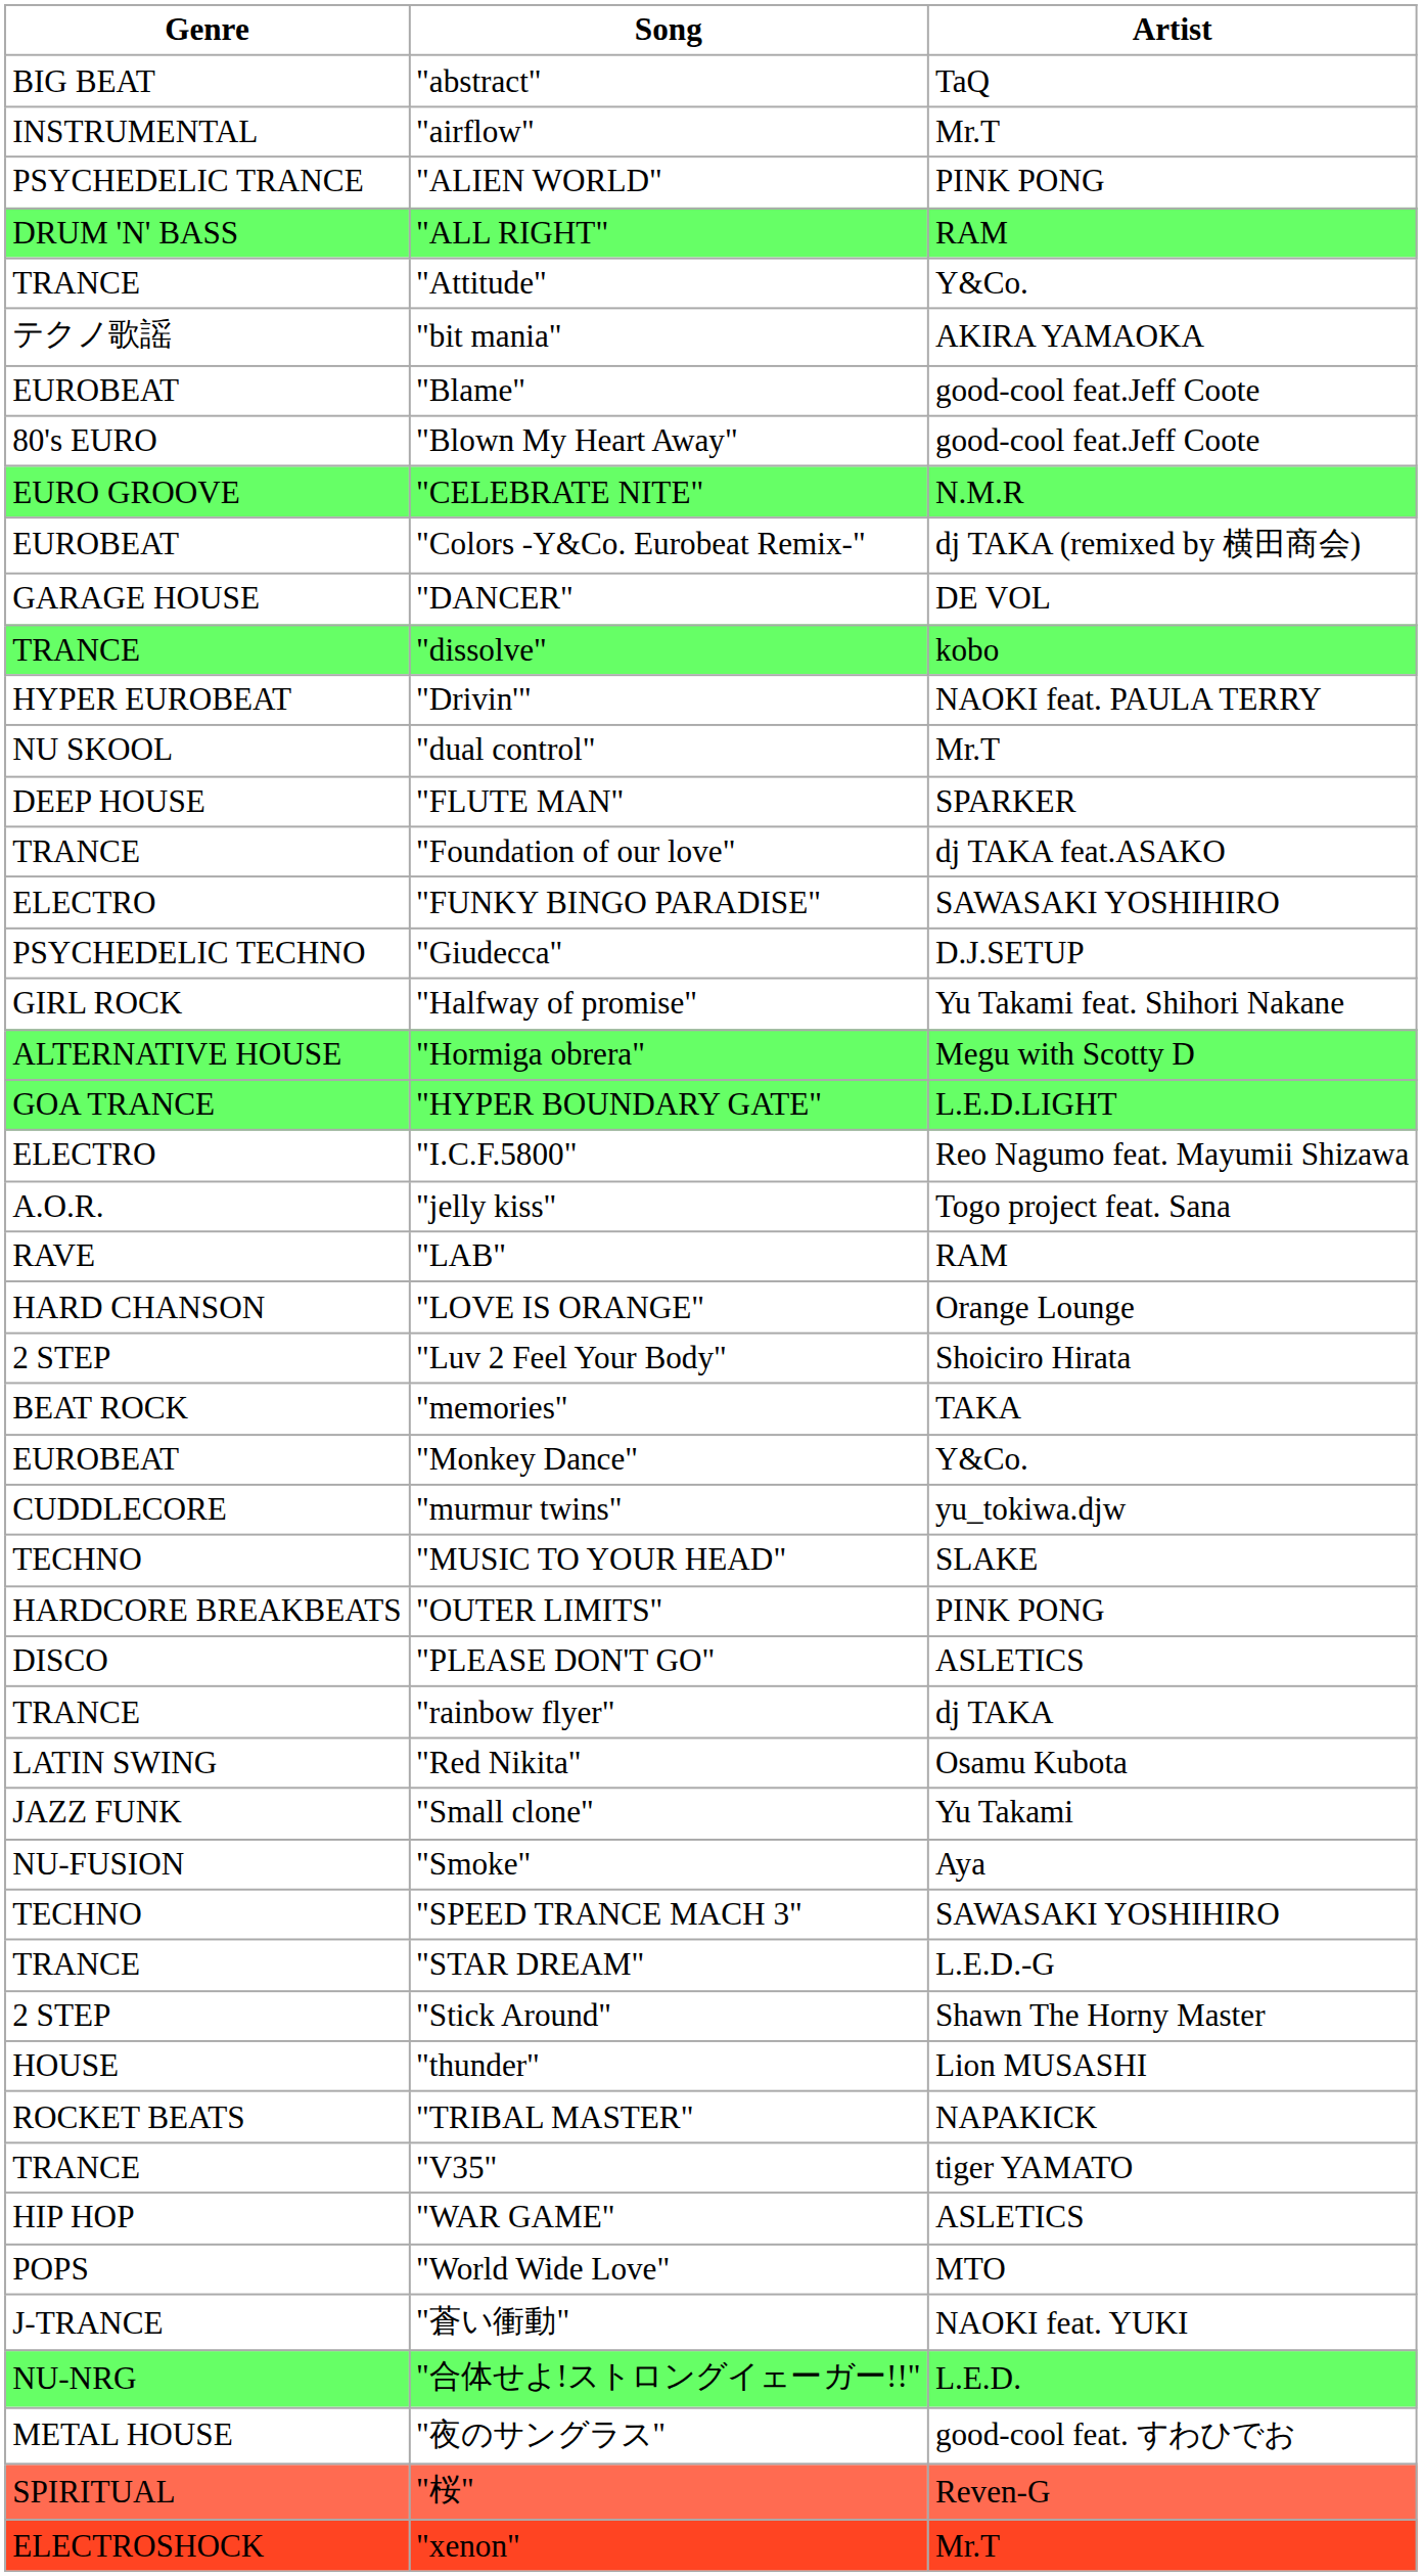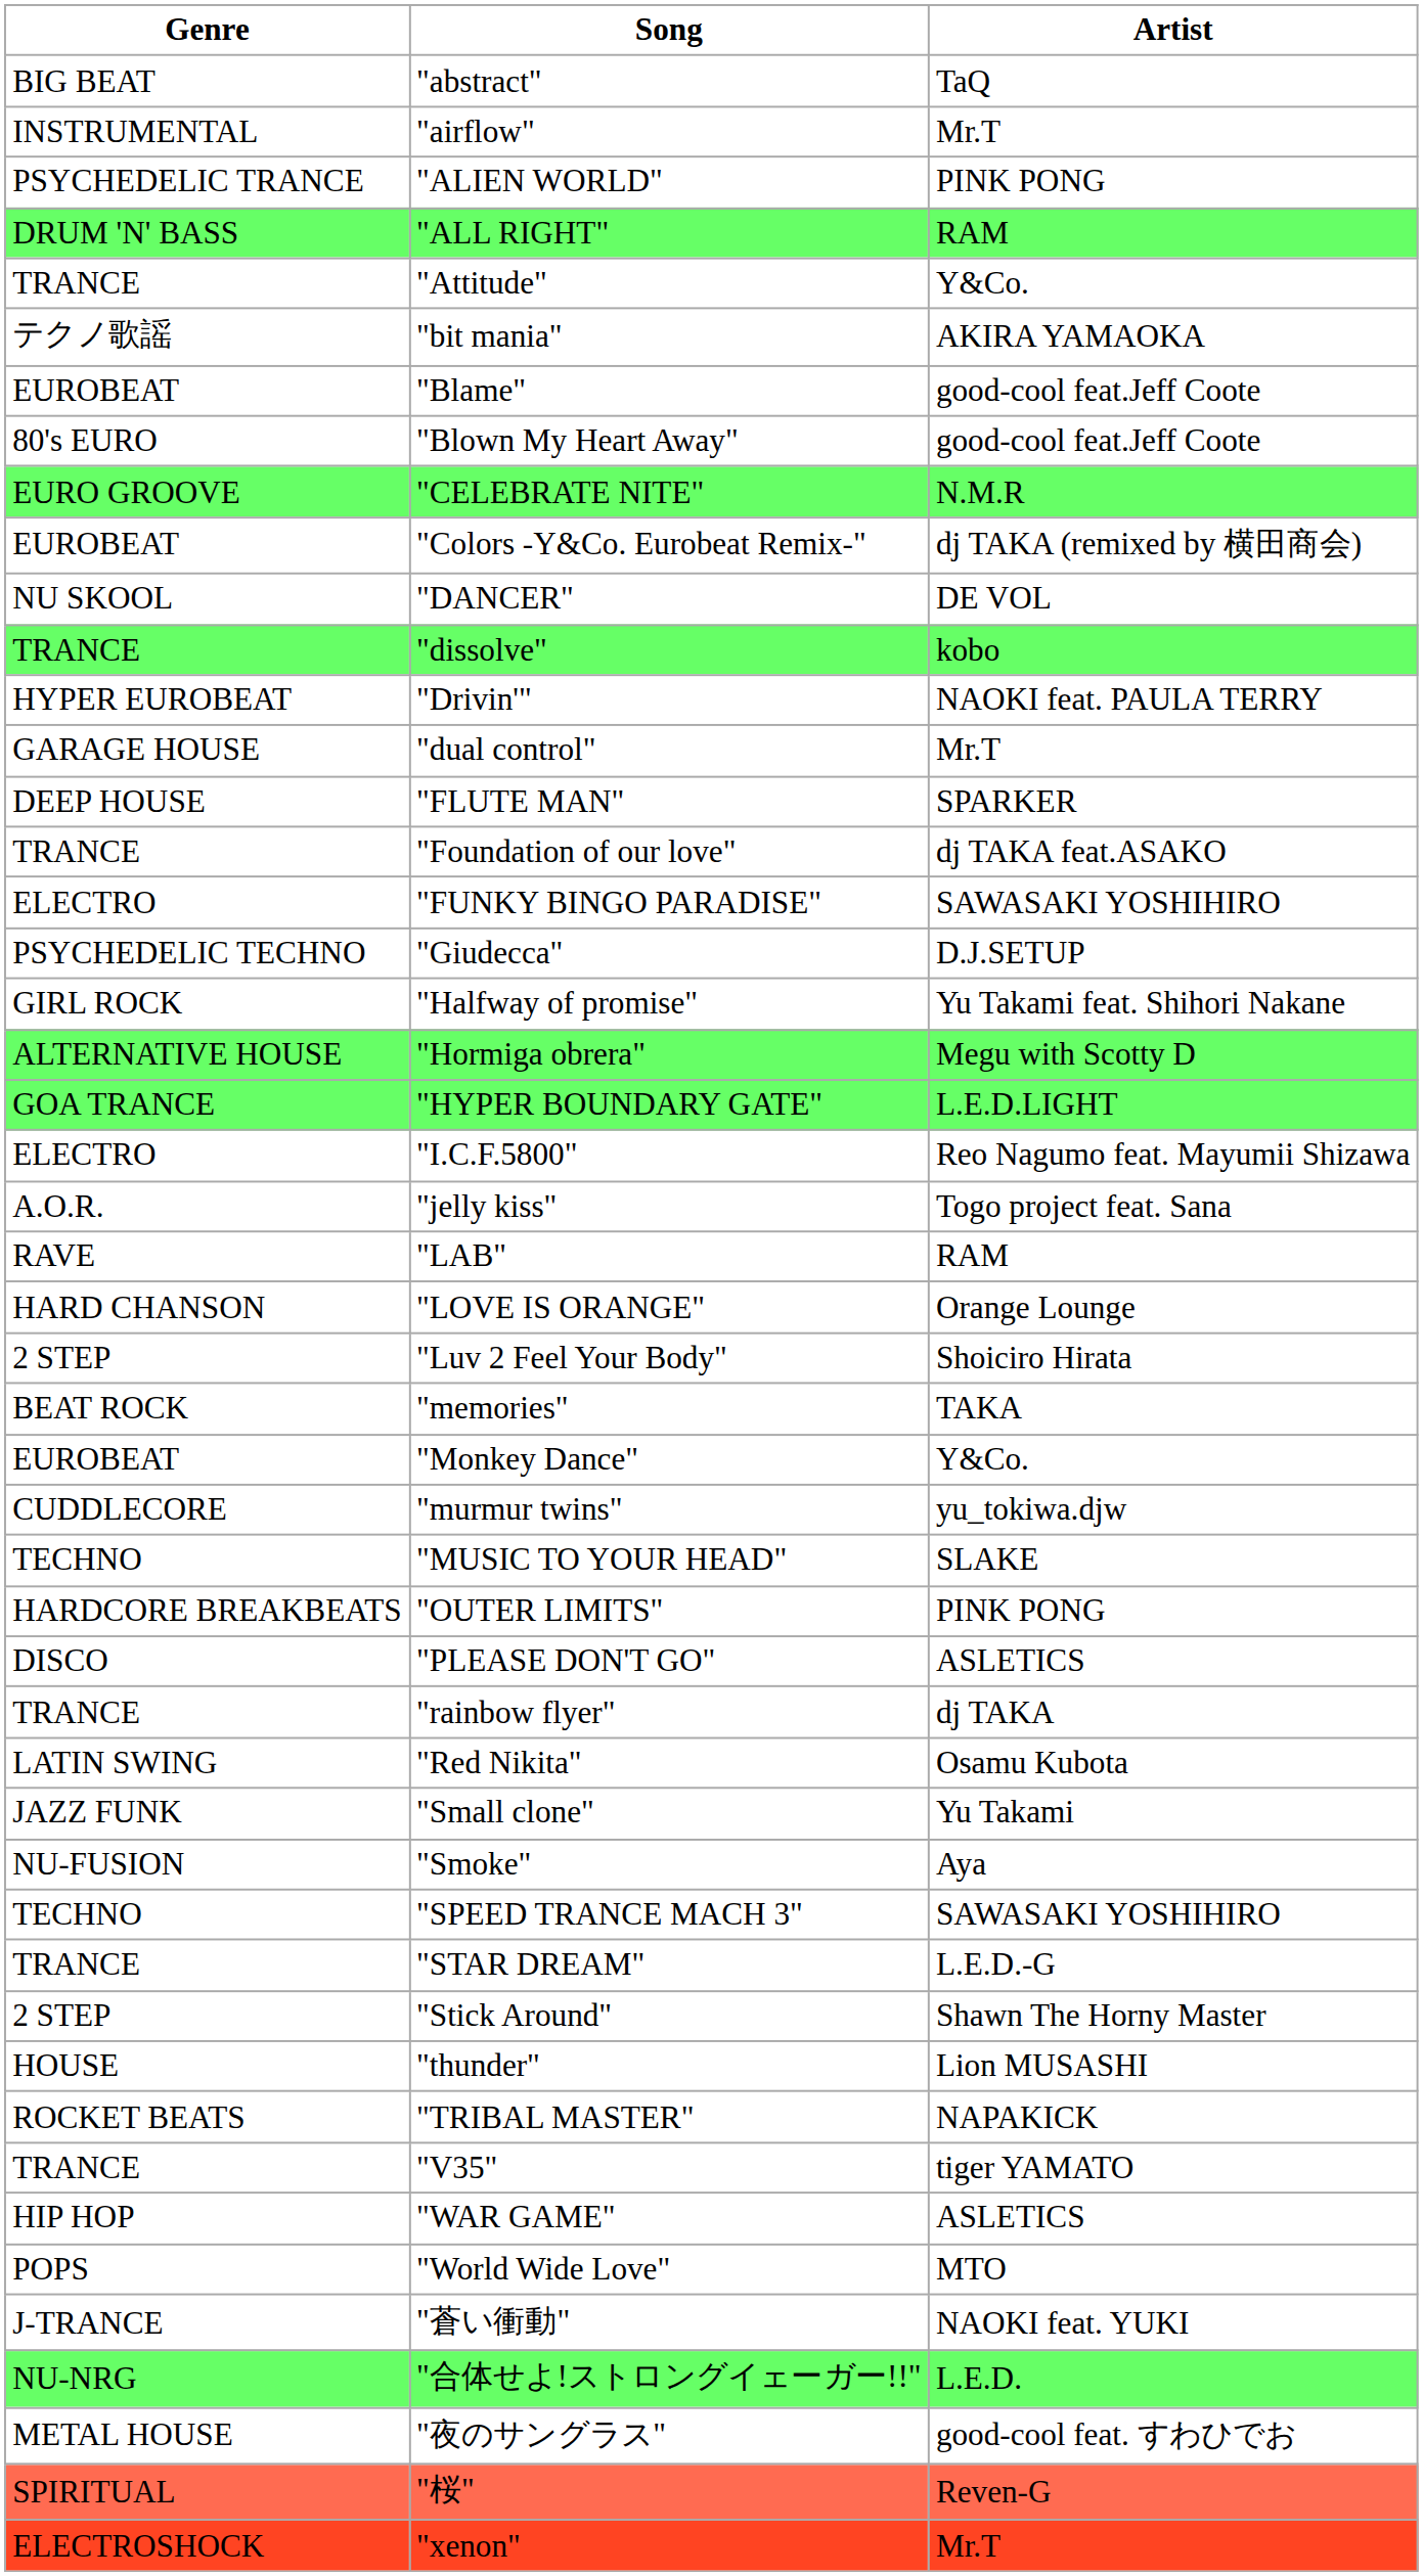"DANCER" | Genre: GARAGE HOUSE -> NU SKOOL
"dual control" | Genre: NU SKOOL -> GARAGE HOUSE
